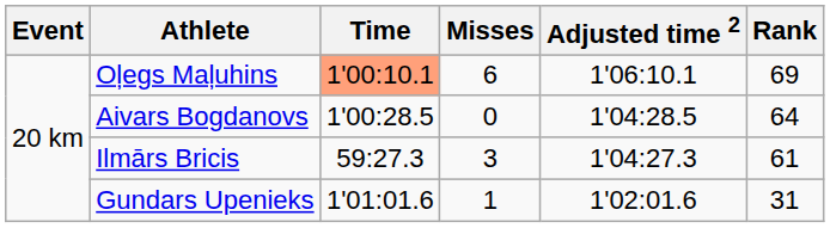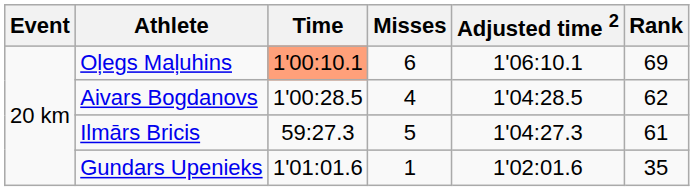Aivars Bogdanovs | Misses: 0 -> 4
Aivars Bogdanovs | Rank: 64 -> 62
Ilmārs Bricis | Misses: 3 -> 5
Gundars Upenieks | Rank: 31 -> 35
